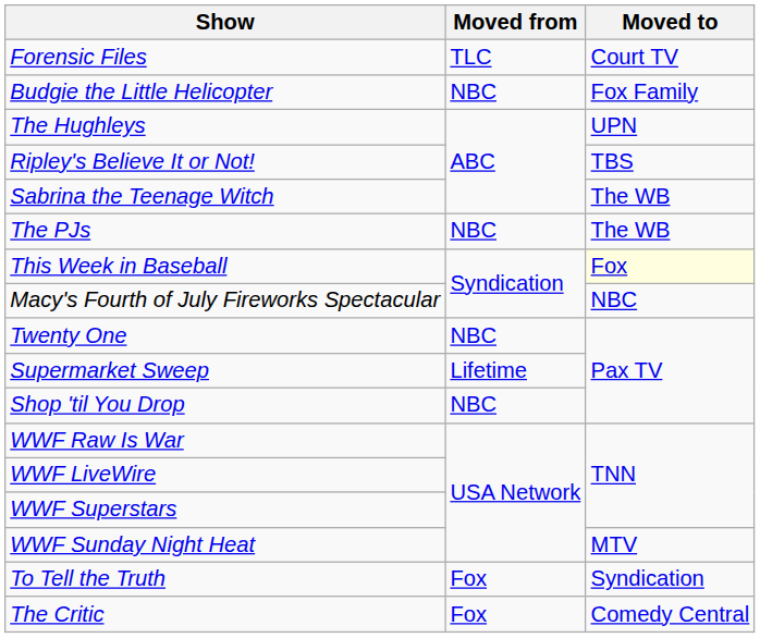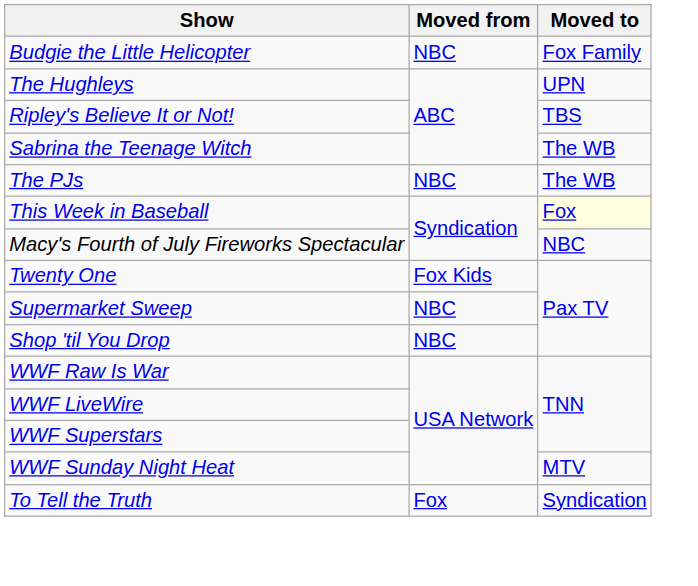- row: Forensic Files | TLC | Court TV
Twenty One | Moved from: NBC -> Fox Kids
Supermarket Sweep | Moved from: Lifetime -> NBC
- row: The Critic | Fox | Comedy Central
